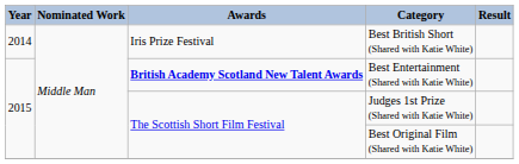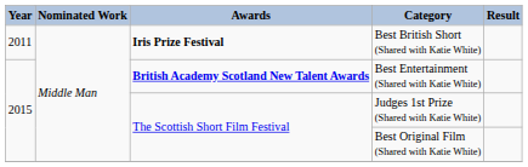Best British Short (Shared with Katie White) | Year: 2014 -> 2011
Best British Short (Shared with Katie White) | Awards: normal -> bold
